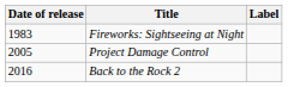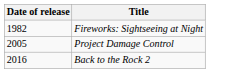- column: Label
Fireworks: Sightseeing at Night | Date of release: 1983 -> 1982
